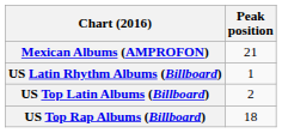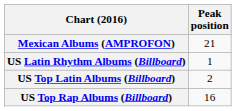US Top Rap Albums (Billboard) | Peak position: 18 -> 16
